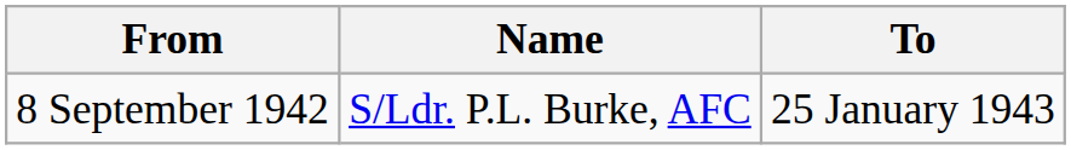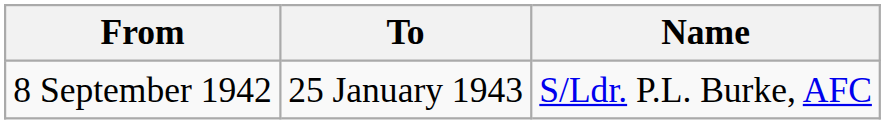columns swapped: To <-> Name
